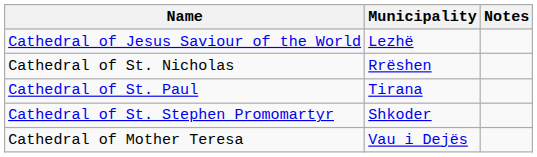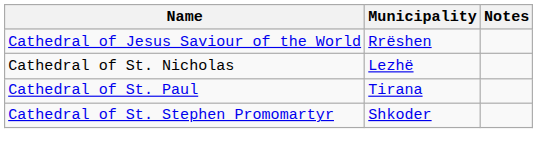Cathedral of Jesus Saviour of the World | Municipality: Lezhë -> Rrëshen
Cathedral of St. Nicholas | Municipality: Rrëshen -> Lezhë
- row: Cathedral of Mother Teresa | Vau i Dejës
